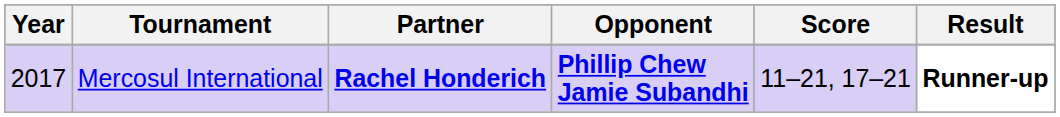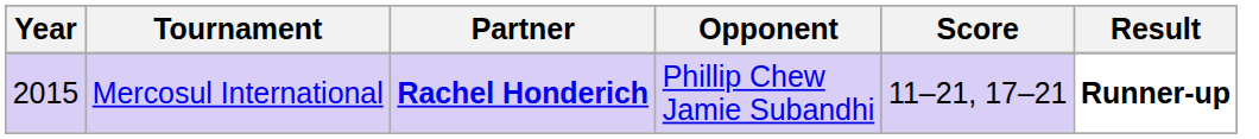Mercosul International | Year: 2017 -> 2015
Mercosul International | Opponent: bold -> normal
